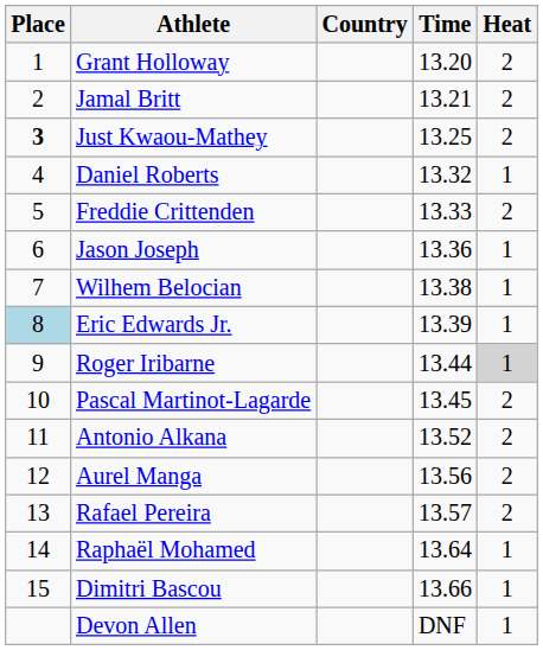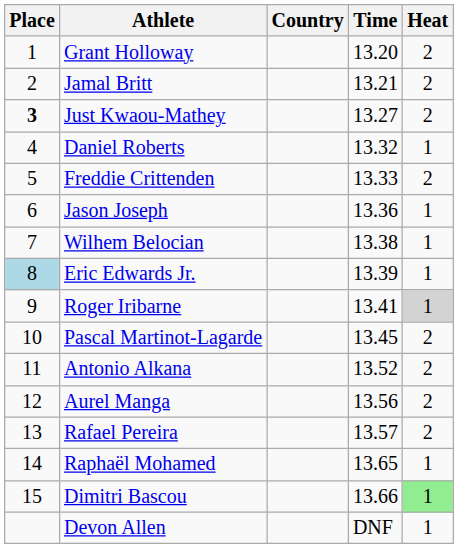Just Kwaou-Mathey | Time: 13.25 -> 13.27
Roger Iribarne | Time: 13.44 -> 13.41
Raphaël Mohamed | Time: 13.64 -> 13.65
Dimitri Bascou | Heat: no background -> lightgreen background
